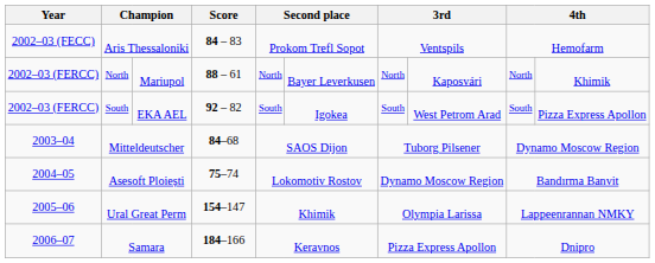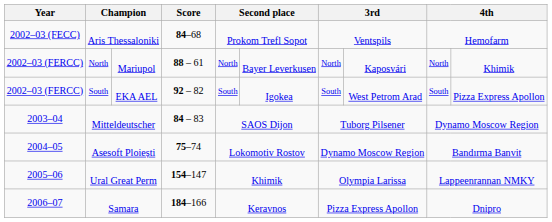Aris Thessaloniki | Score: 84 – 83 -> 84–68
Mitteldeutscher | Score: 84–68 -> 84 – 83
